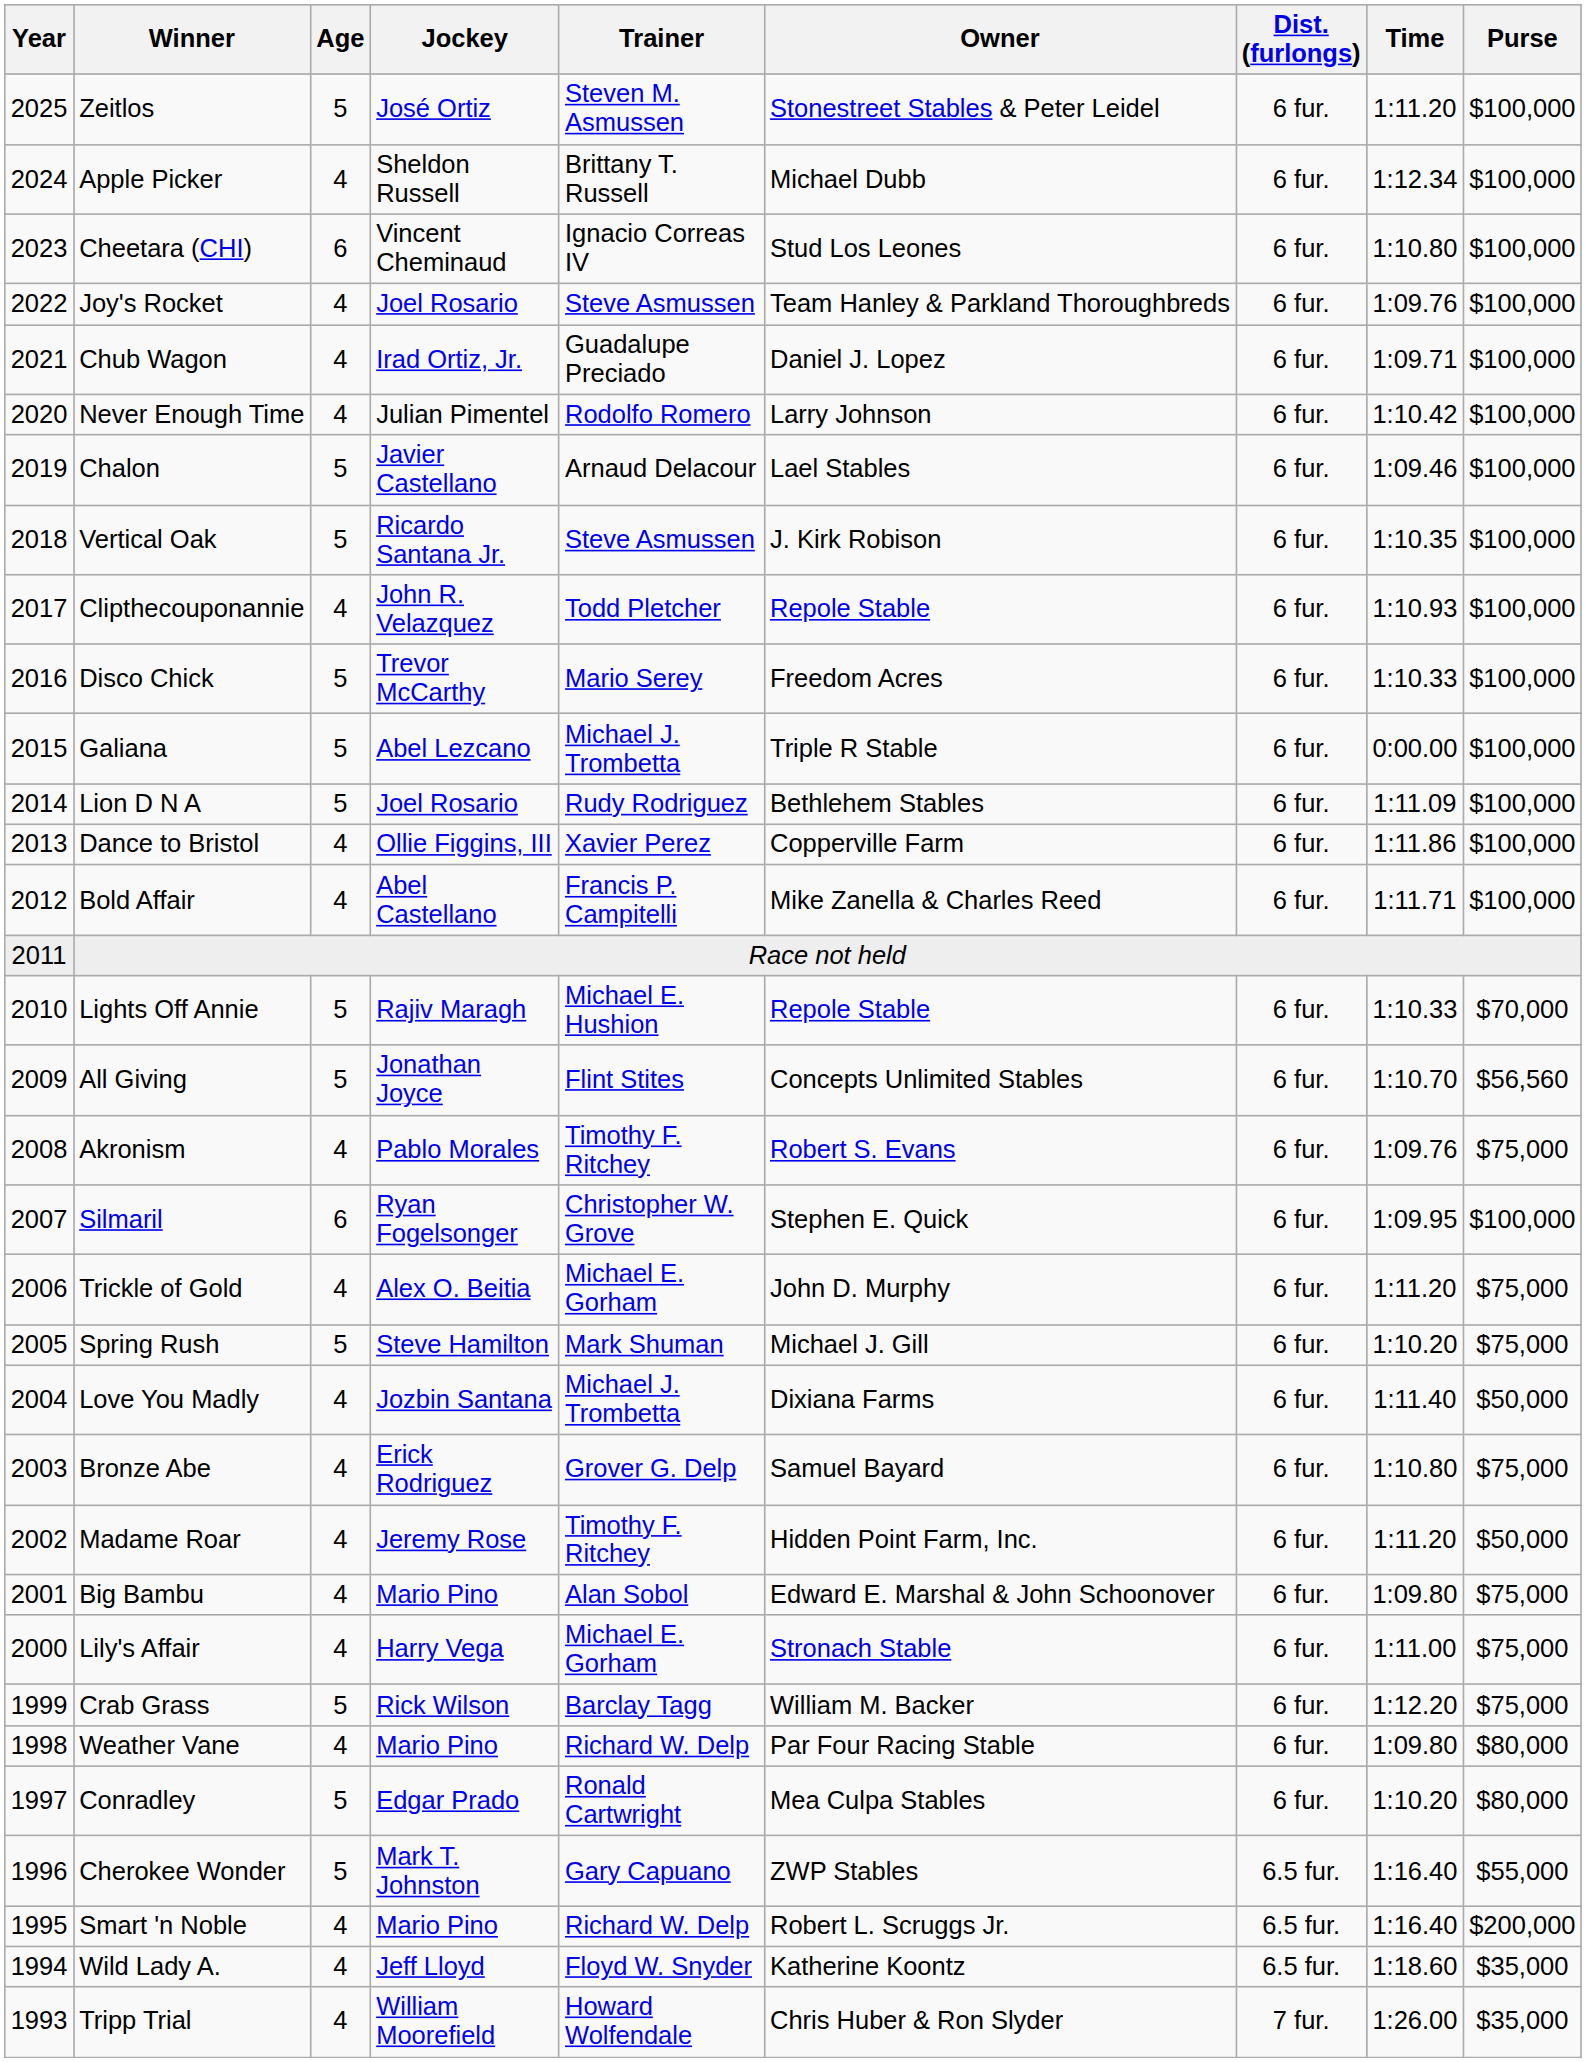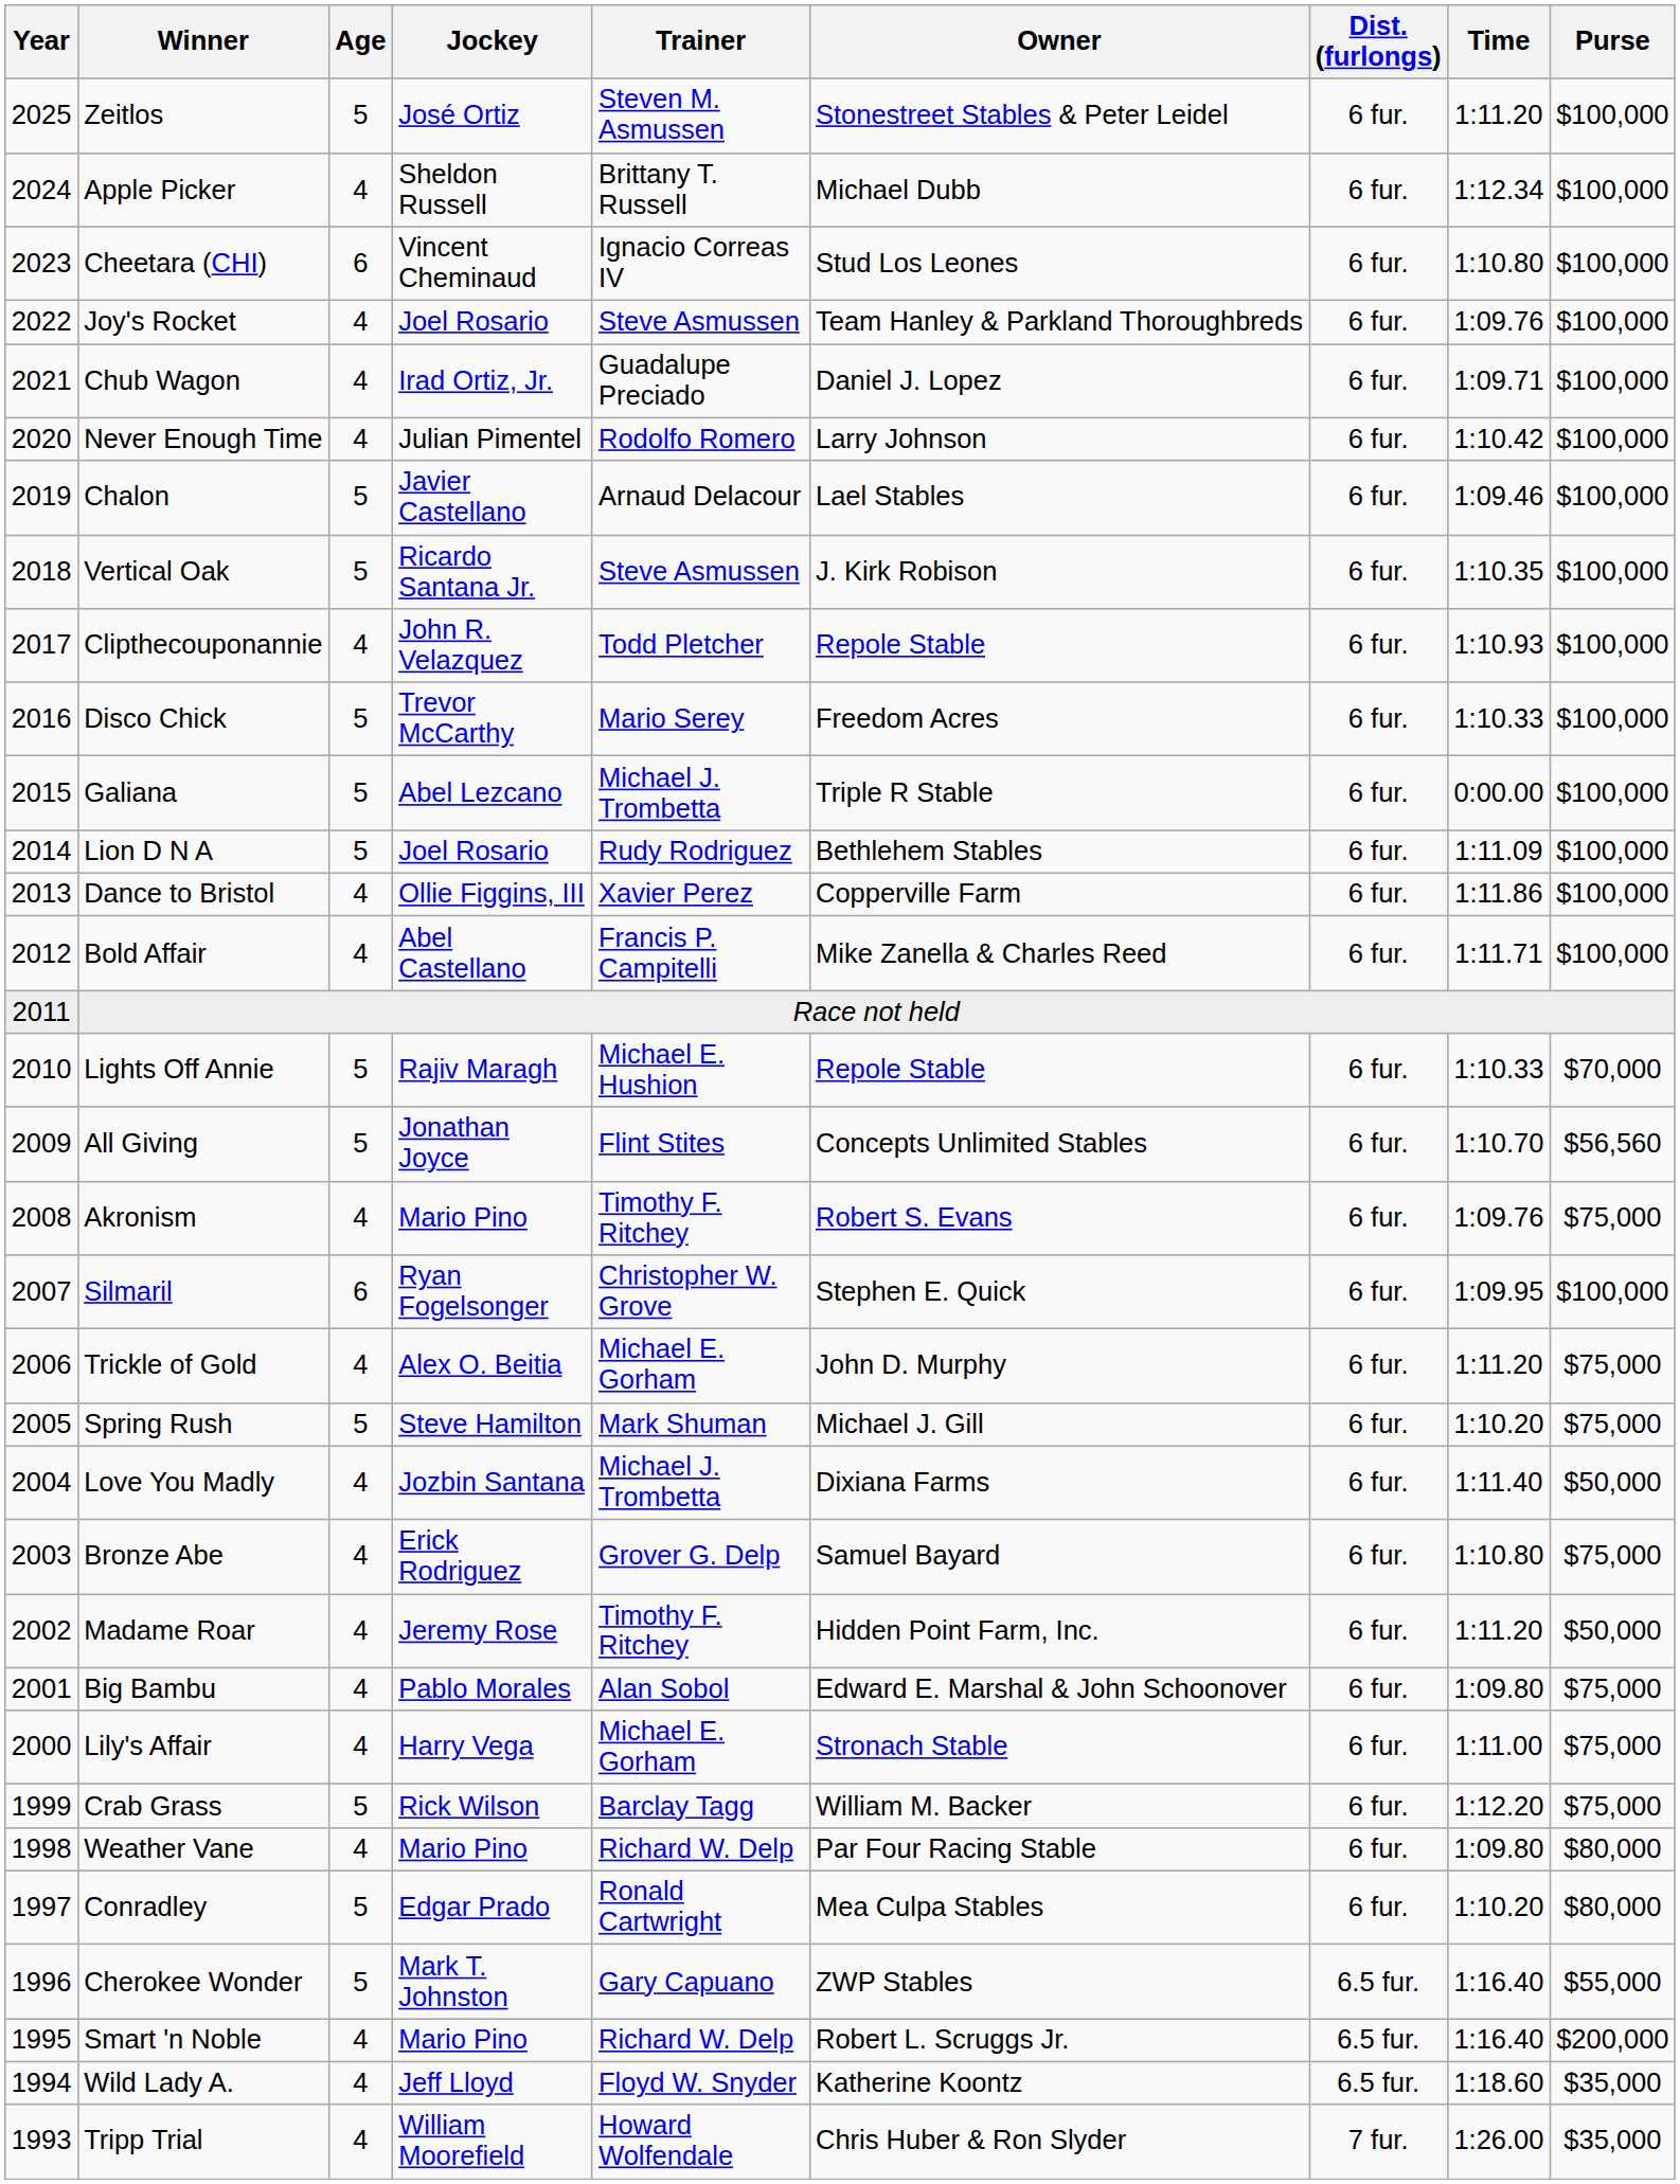Akronism | Jockey: Pablo Morales -> Mario Pino
Big Bambu | Jockey: Mario Pino -> Pablo Morales
